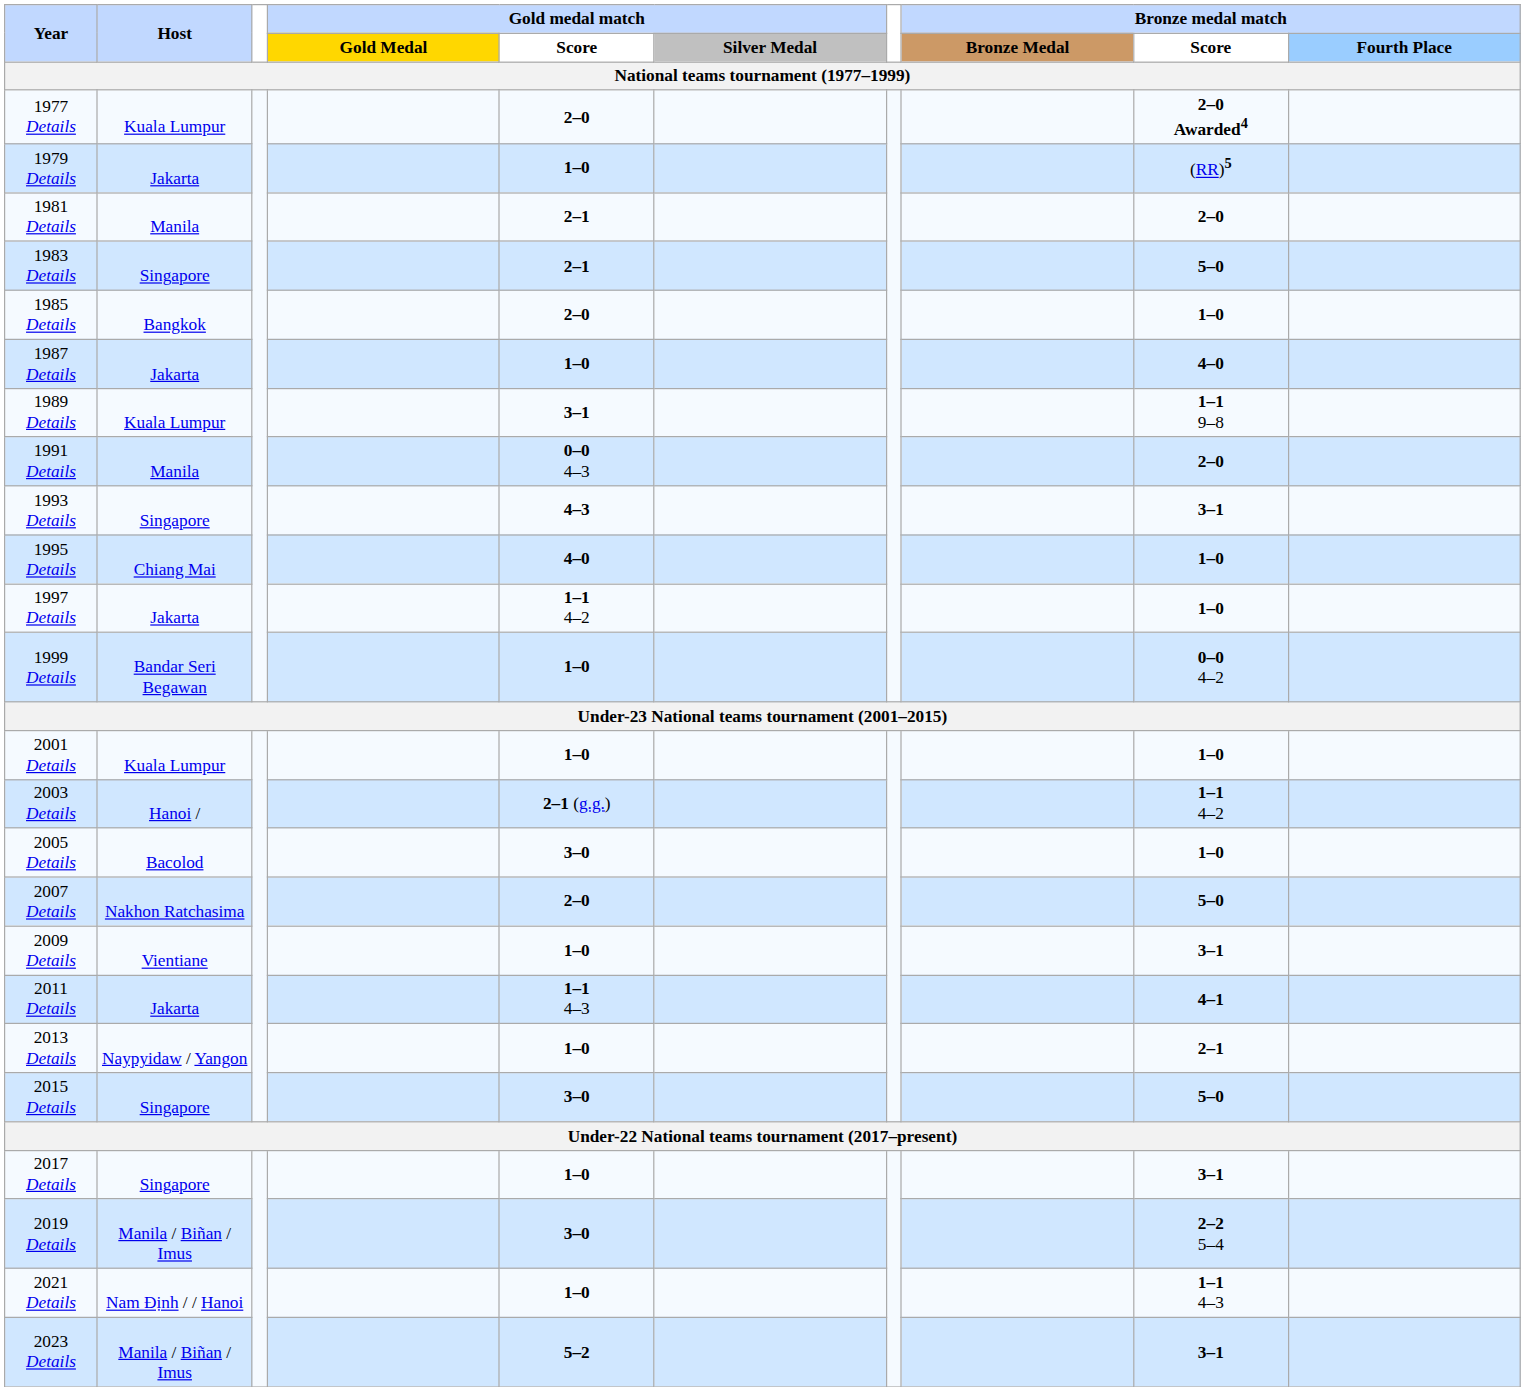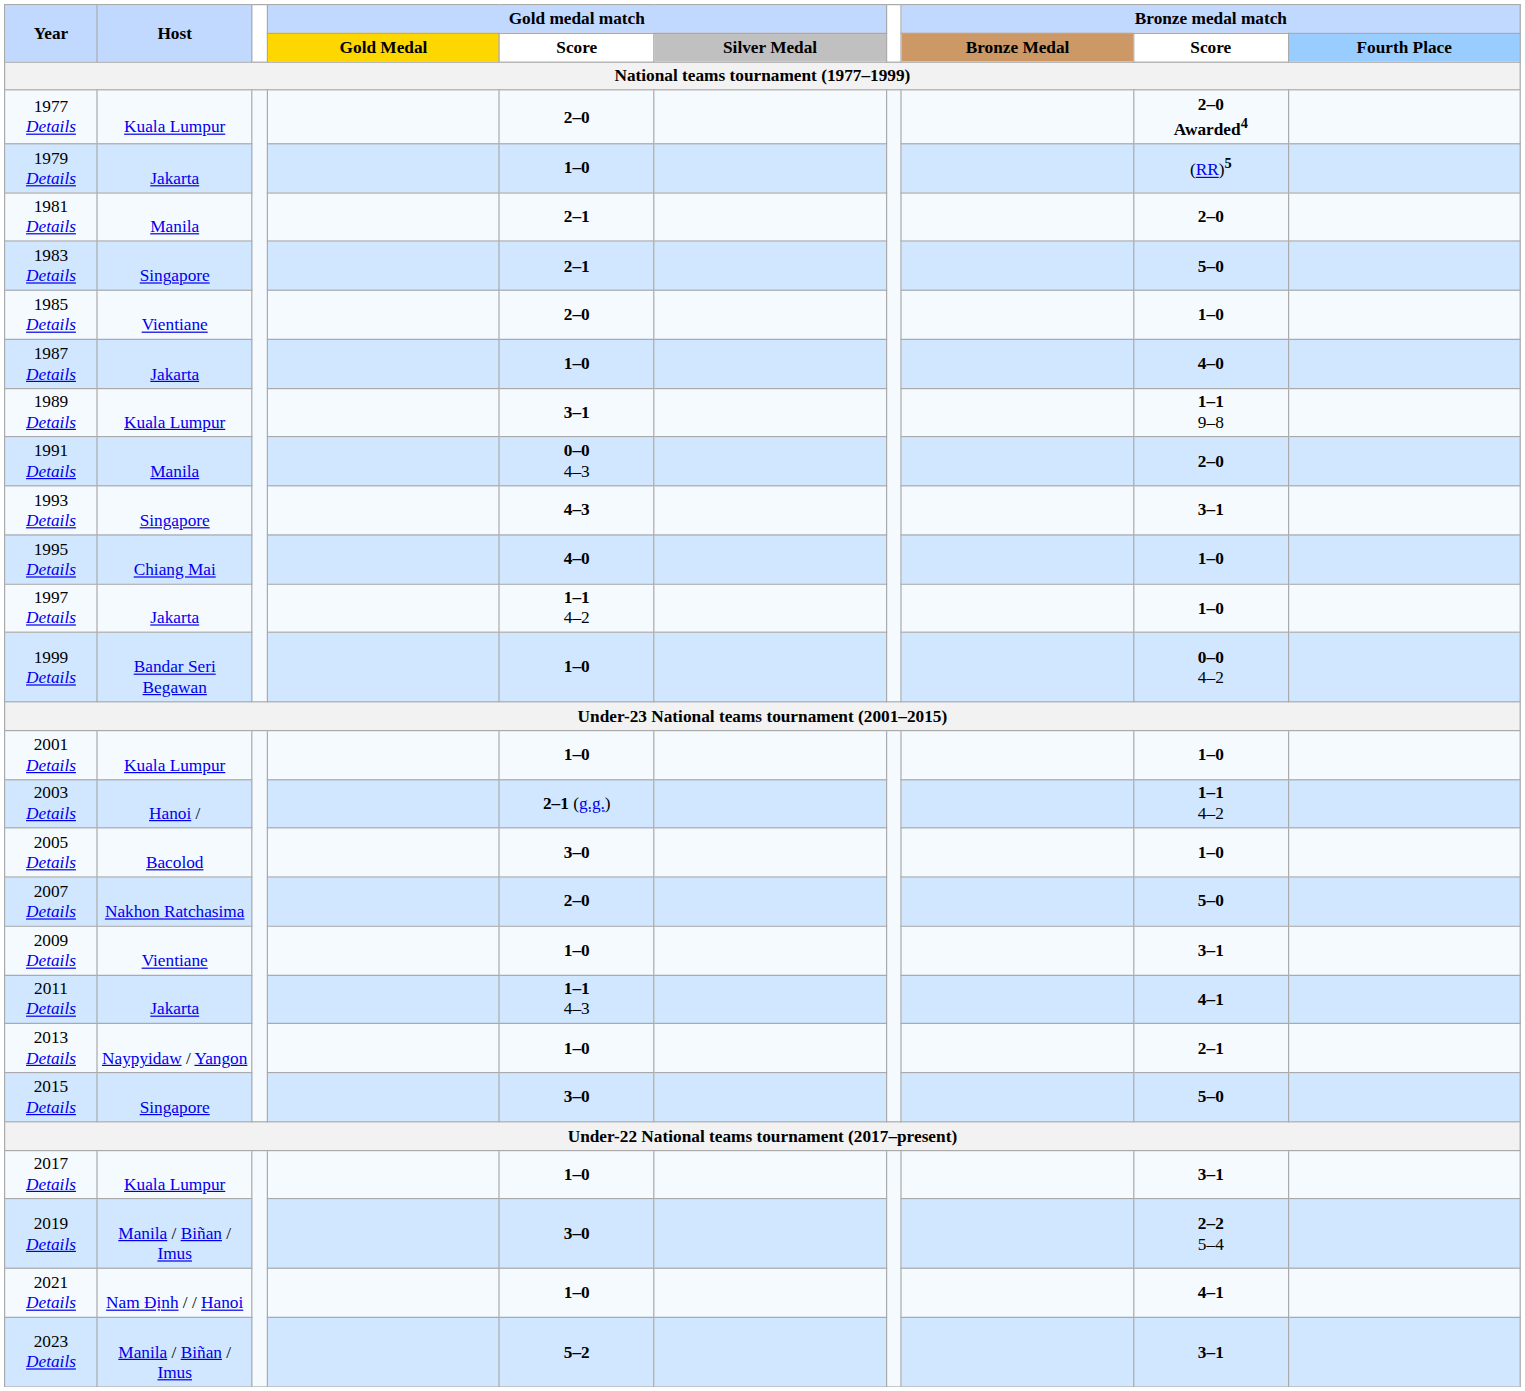1985 Details | Host: Bangkok -> Vientiane
2017 Details | Host: Singapore -> Kuala Lumpur
2021 Details | Bronze medal match / Score: 1–1 4–3 -> 4–1
